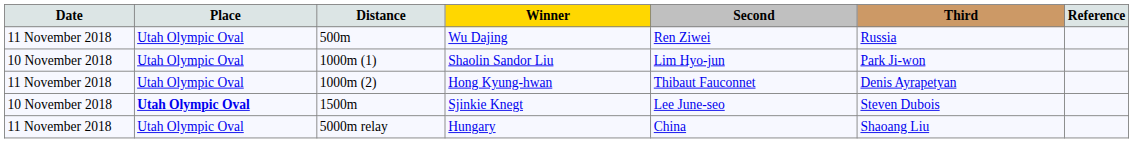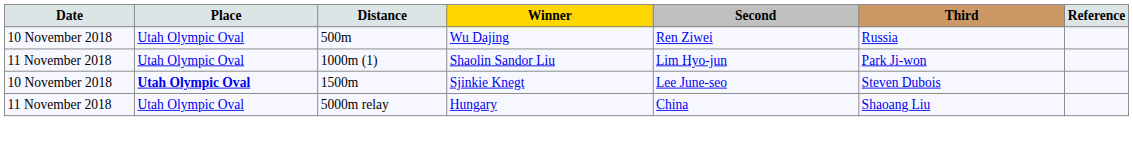Wu Dajing | Date: 11 November 2018 -> 10 November 2018
Shaolin Sandor Liu | Date: 10 November 2018 -> 11 November 2018
- row: 11 November 2018 | Utah Olympic Oval | 1000m (2) | Hong Kyung-hwan | Thibaut Fauconnet | Denis Ayrapetyan
